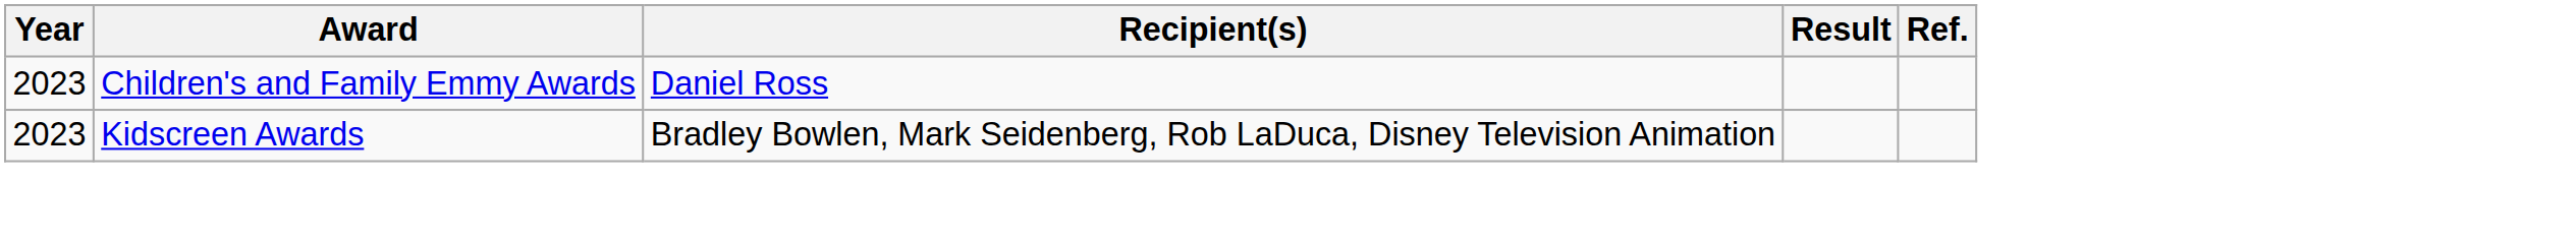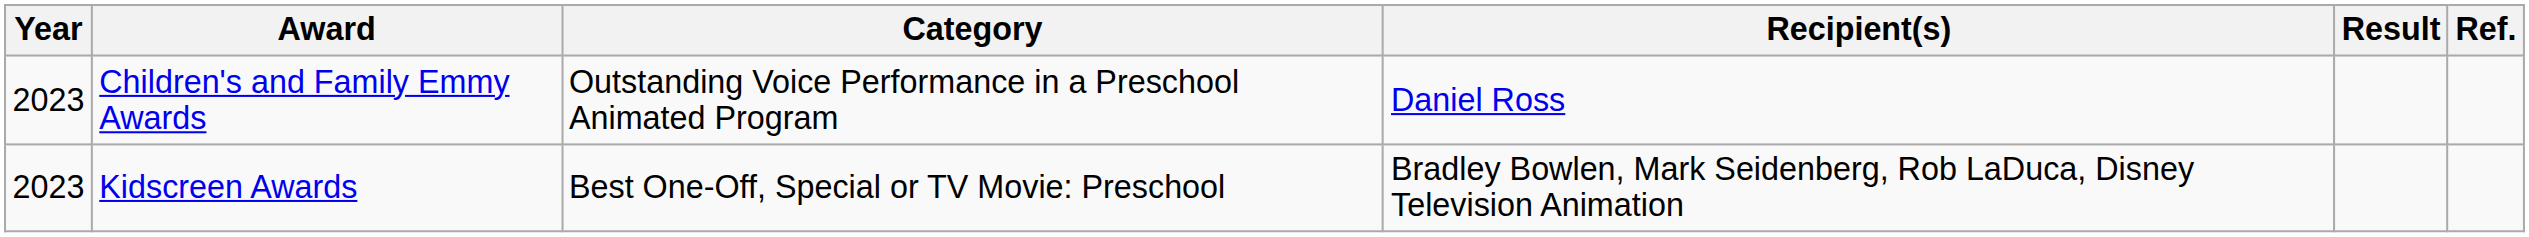+ column: Category | Outstanding Voice Performance in a Preschool Animated Program | Best One-Off, Special or TV Movie: Preschool
